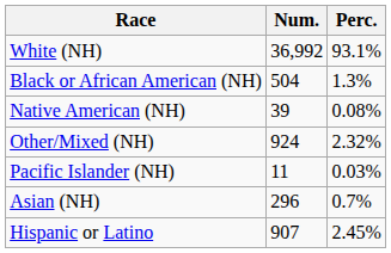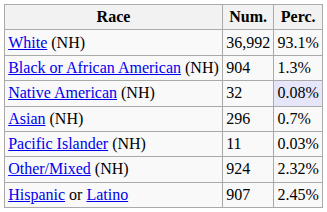Black or African American (NH) | Num.: 504 -> 904
Native American (NH) | Num.: 39 -> 32
Native American (NH) | Perc.: no background -> lavender background
rows swapped: Asian (NH) <-> Other/Mixed (NH)
